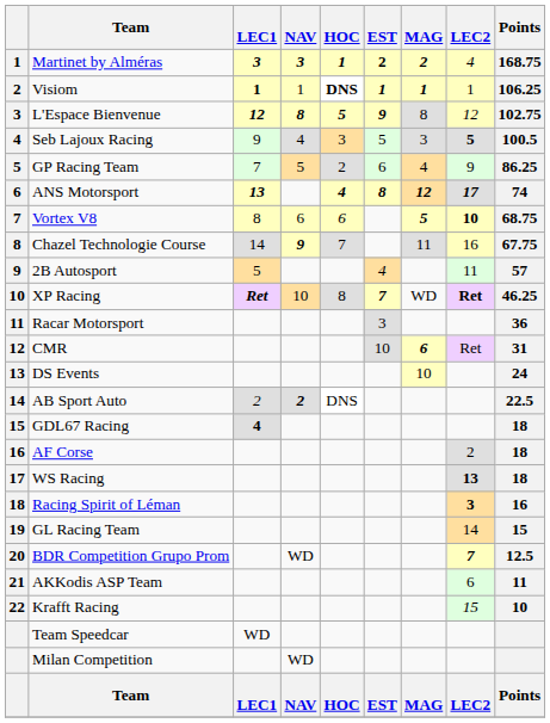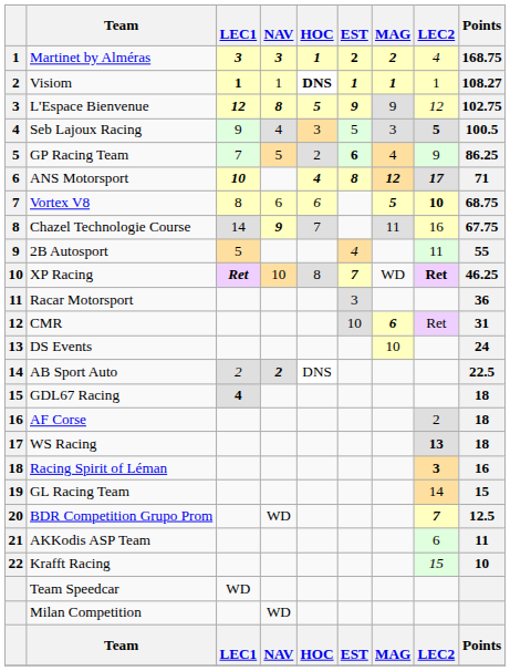Visiom | Points: 106.25 -> 108.27
L'Espace Bienvenue | MAG: 8 -> 9
GP Racing Team | EST: normal -> bold
ANS Motorsport | LEC1: 13 -> 10
ANS Motorsport | Points: 74 -> 71
2B Autosport | Points: 57 -> 55
